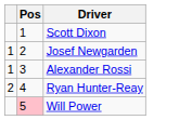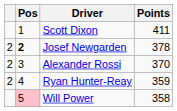+ column: Points | 411 | 378 | 370 | 359 | 358
Josef Newgarden | column 1: 1 -> 2
Josef Newgarden | Pos: normal -> bold
Alexander Rossi | column 1: 1 -> 2
